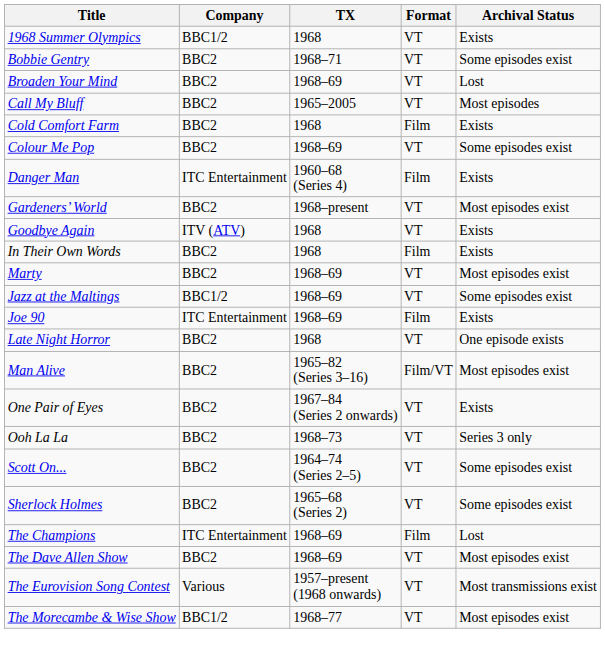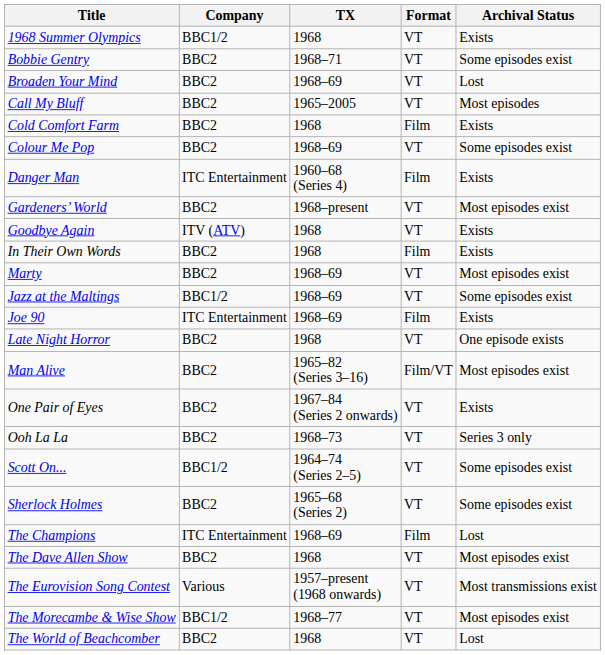Scott On... | Company: BBC2 -> BBC1/2
The Dave Allen Show | TX: 1968–69 -> 1968
+ row: The World of Beachcomber | BBC2 | 1968 | VT | Lost
